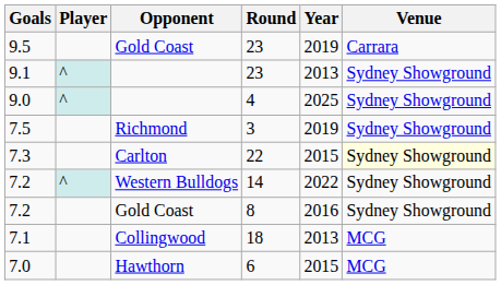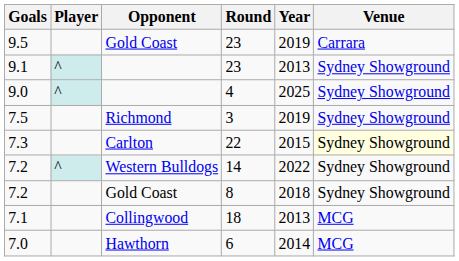7.2 / 8 | Year: 2016 -> 2018
7.0 | Year: 2015 -> 2014
